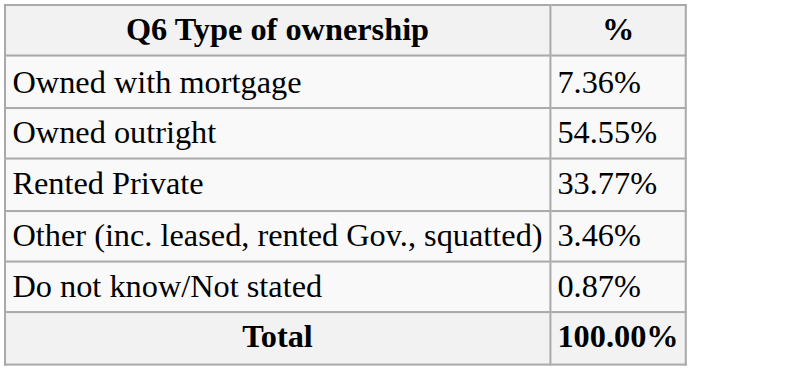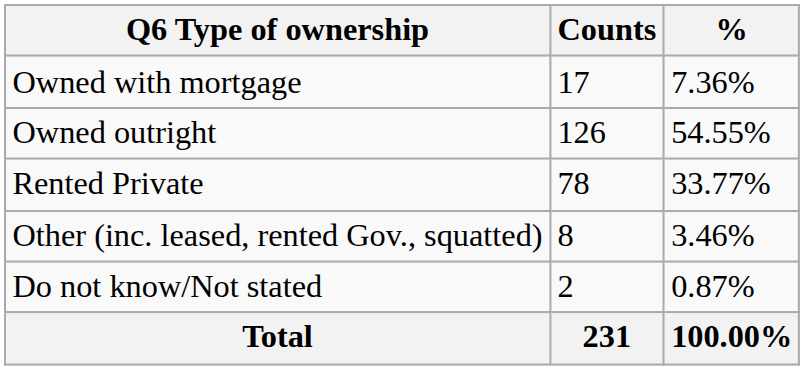+ column: Counts | 17 | 126 | 78 | 8 | 2 | 231
